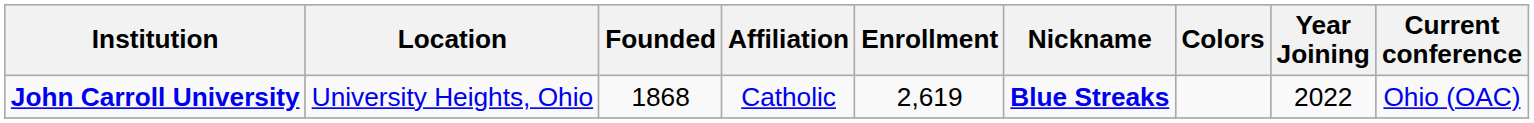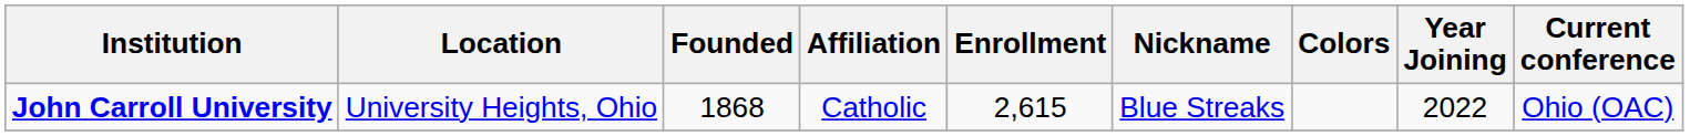John Carroll University | Enrollment: 2,619 -> 2,615
John Carroll University | Nickname: bold -> normal
